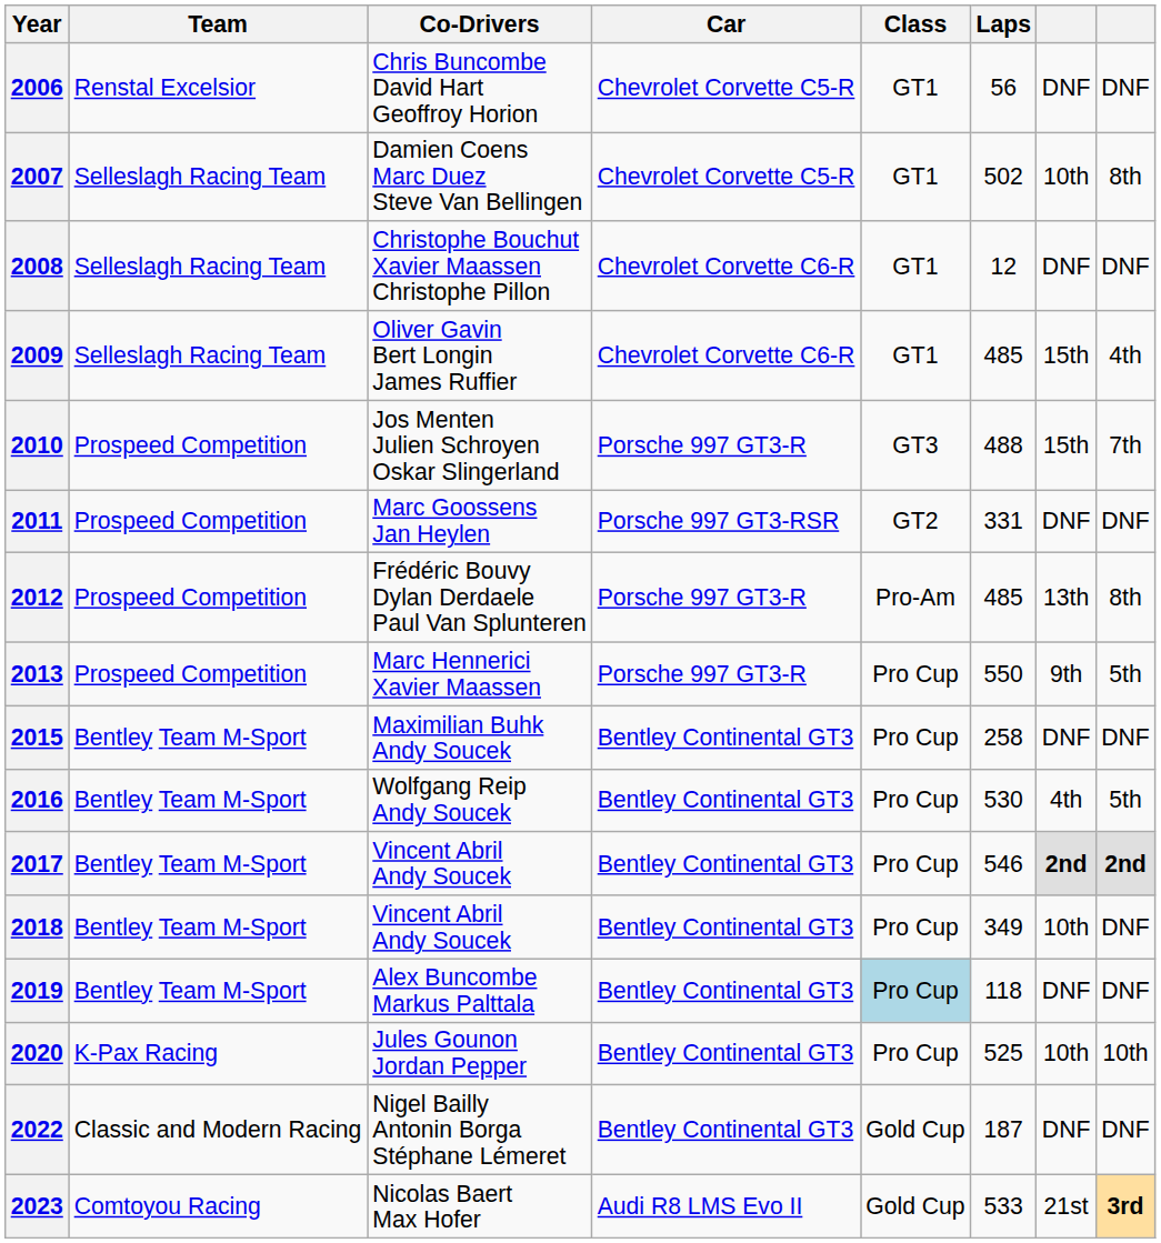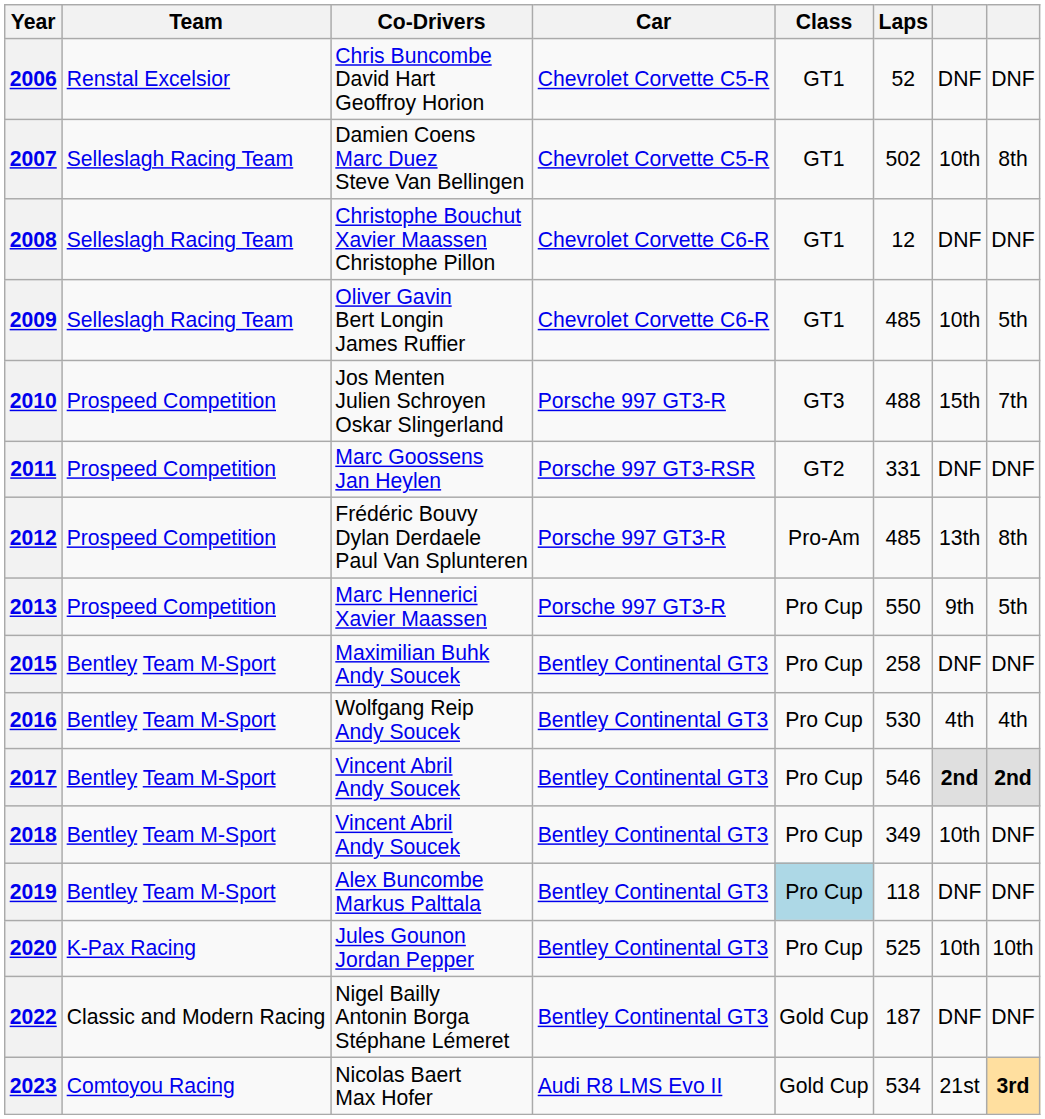2006 | Laps: 56 -> 52
2009 | column 7: 15th -> 10th
2009 | column 8: 4th -> 5th
2016 | column 8: 5th -> 4th
2023 | Laps: 533 -> 534
